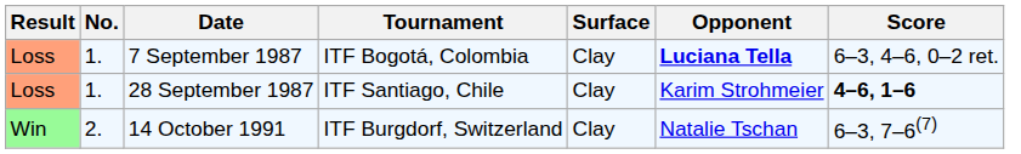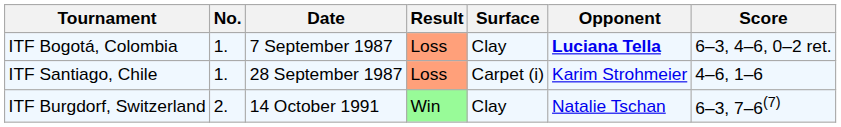columns swapped: Result <-> Tournament
28 September 1987 | Surface: Clay -> Carpet (i)
28 September 1987 | Score: bold -> normal
